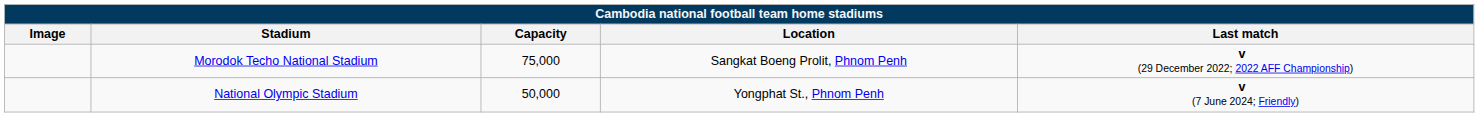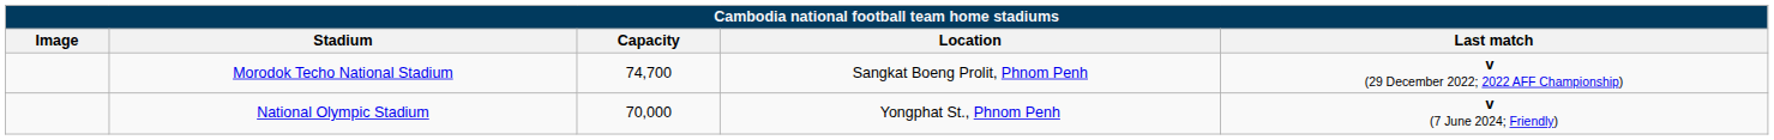Morodok Techo National Stadium | Capacity: 75,000 -> 74,700
National Olympic Stadium | Capacity: 50,000 -> 70,000
